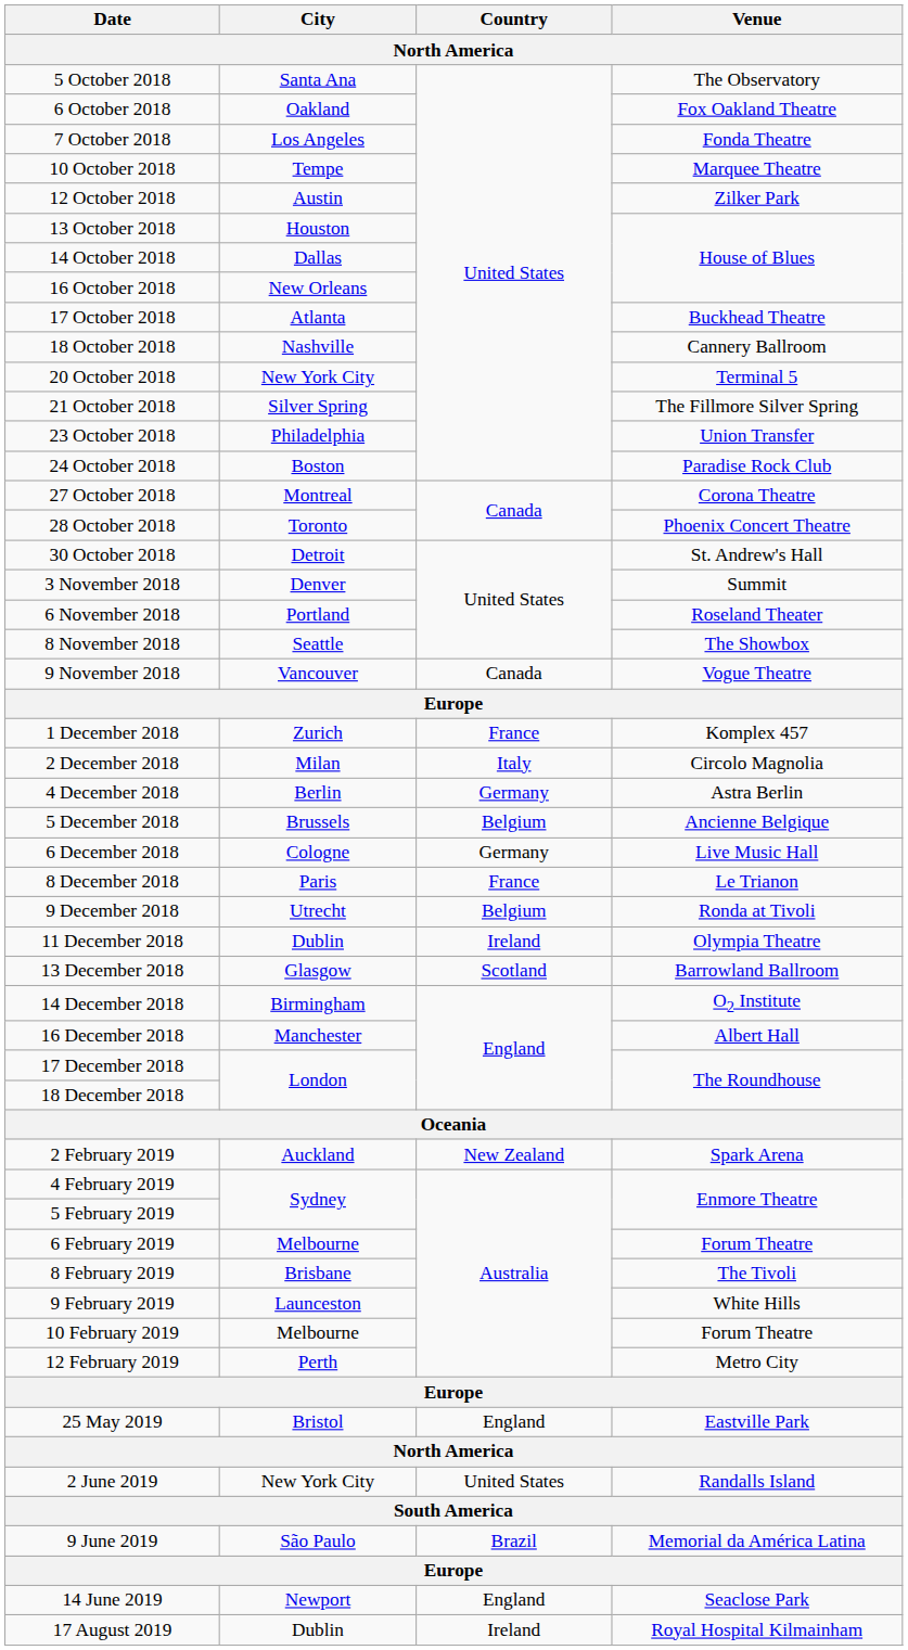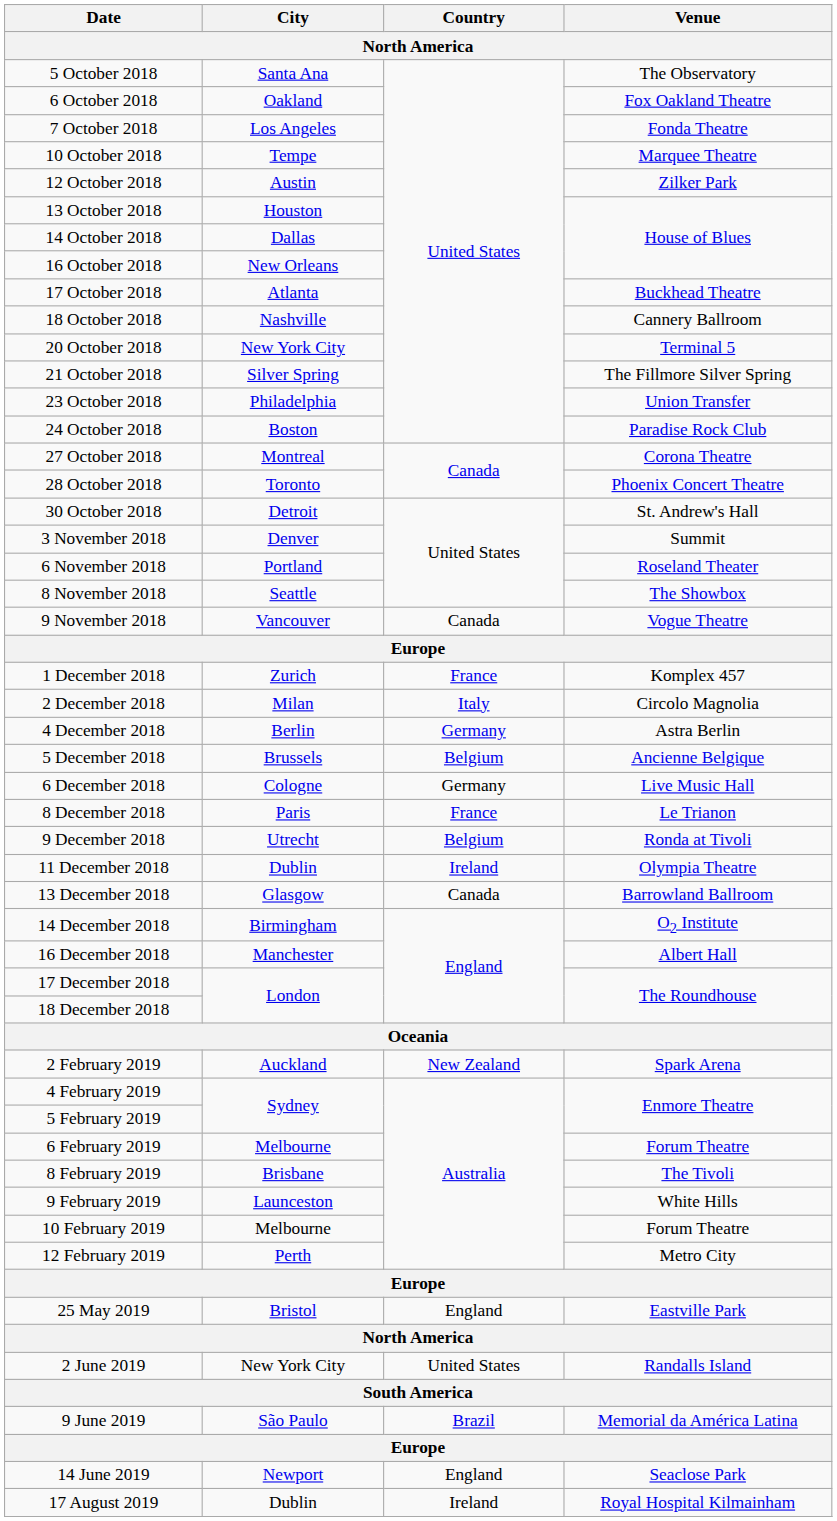13 December 2018 | Country: Scotland -> Canada
